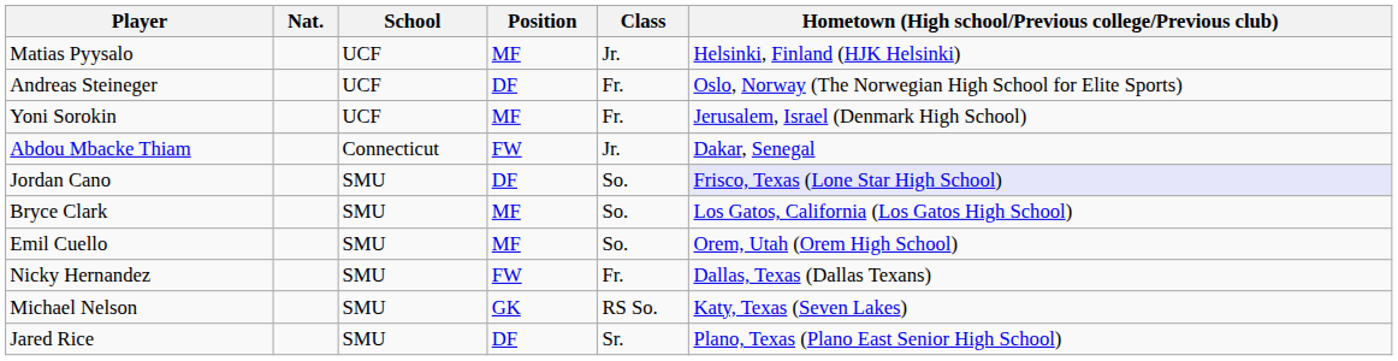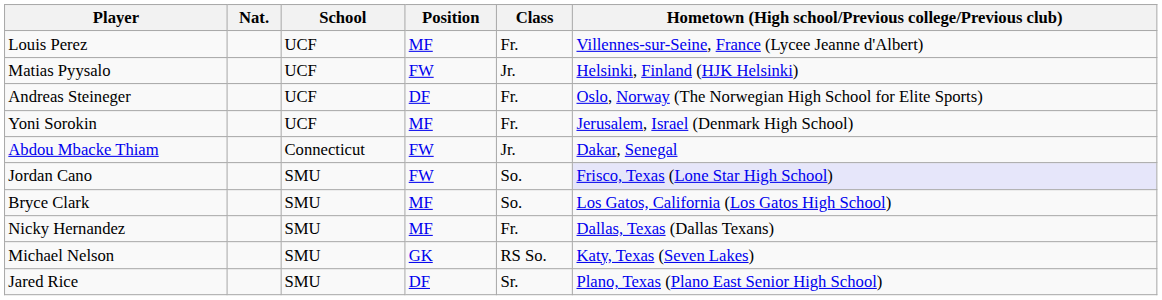+ row: Louis Perez | UCF | MF | Fr. | Villennes-sur-Seine, France (Lycee Jeanne d'Albert)
Matias Pyysalo | Position: MF -> FW
Jordan Cano | Position: DF -> FW
- row: Emil Cuello | SMU | MF | So. | Orem, Utah (Orem High School)
Nicky Hernandez | Position: FW -> MF
